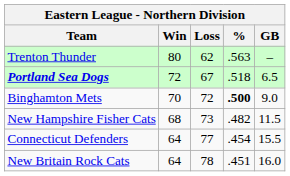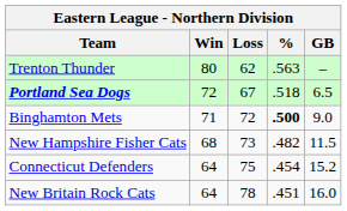Binghamton Mets | Win: 70 -> 71
Connecticut Defenders | Loss: 77 -> 75
Connecticut Defenders | GB: 15.5 -> 15.2
